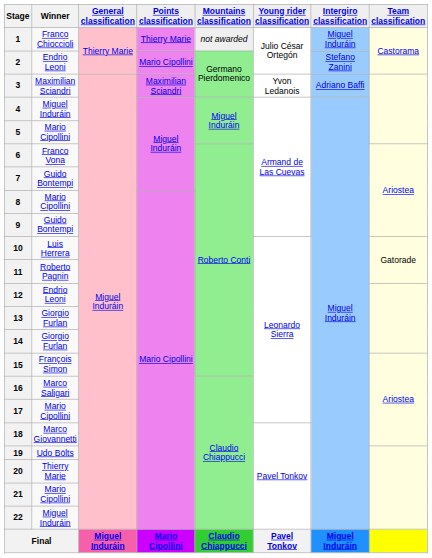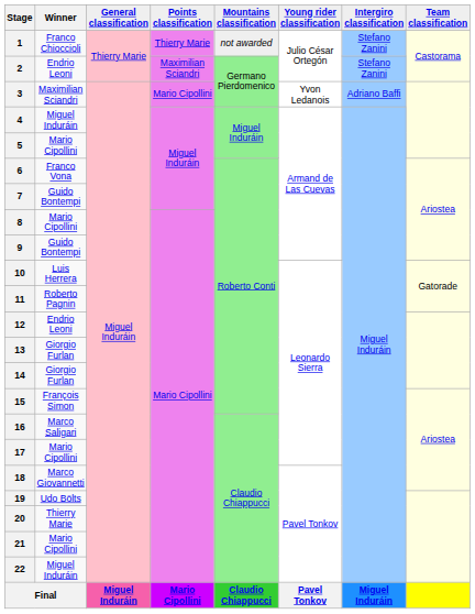1 | Intergiro classification: Miguel Induráin -> Stefano Zanini
2 | Points classification: Mario Cipollini -> Maximilian Sciandri
3 | Points classification: Maximilian Sciandri -> Mario Cipollini
